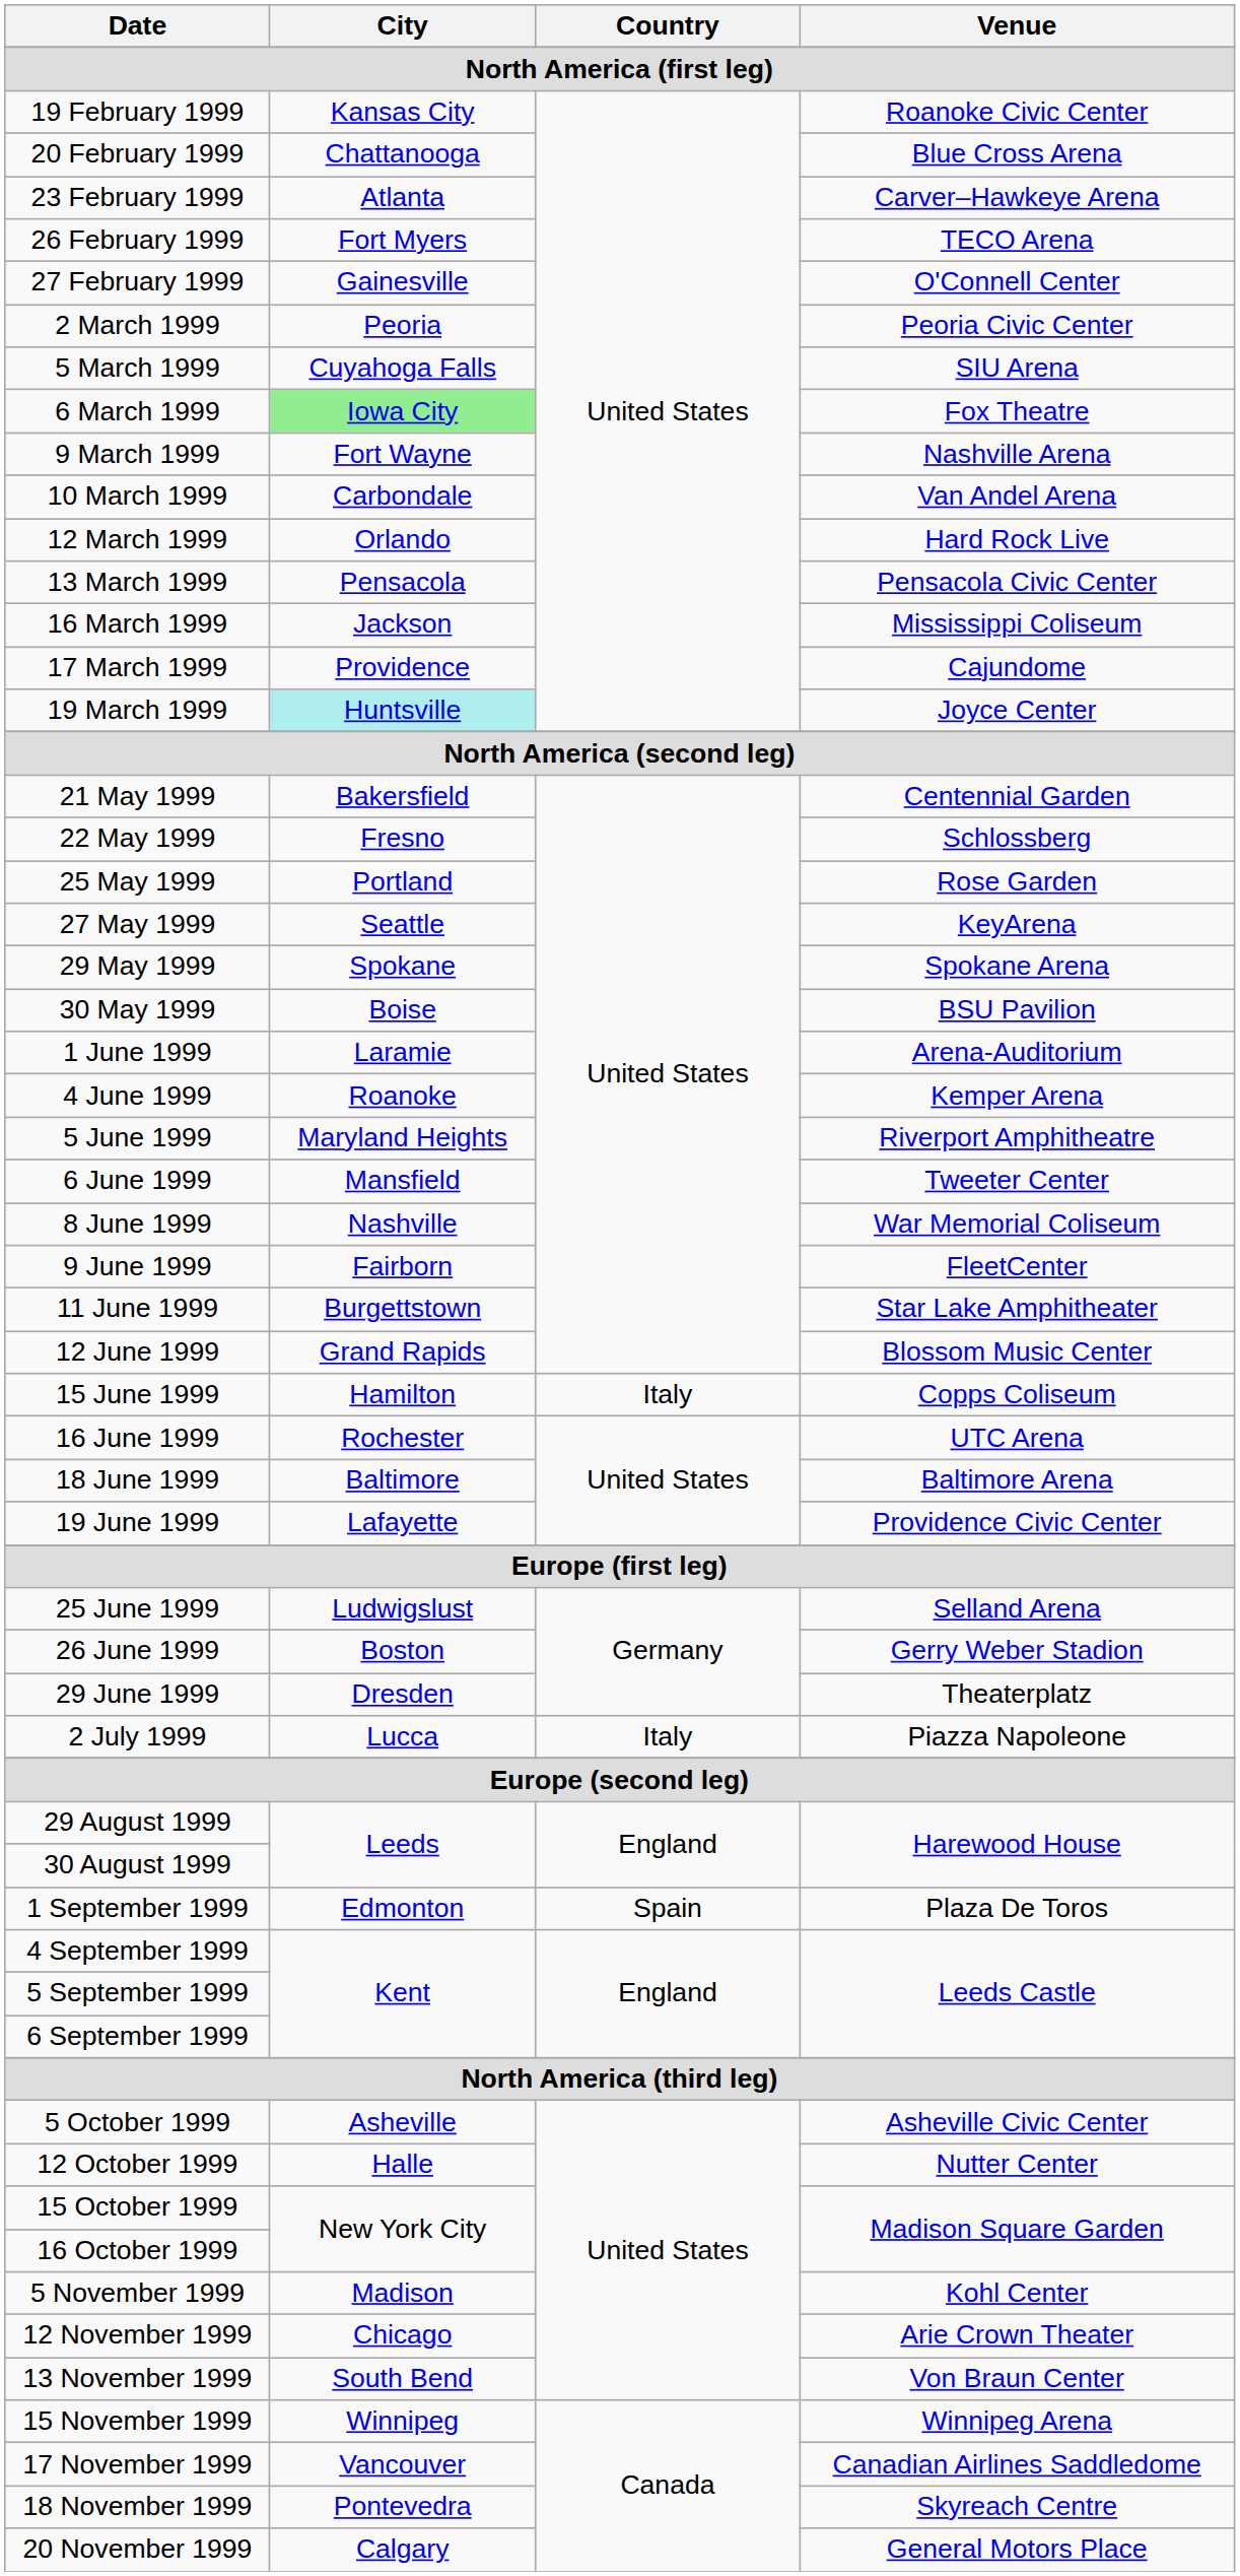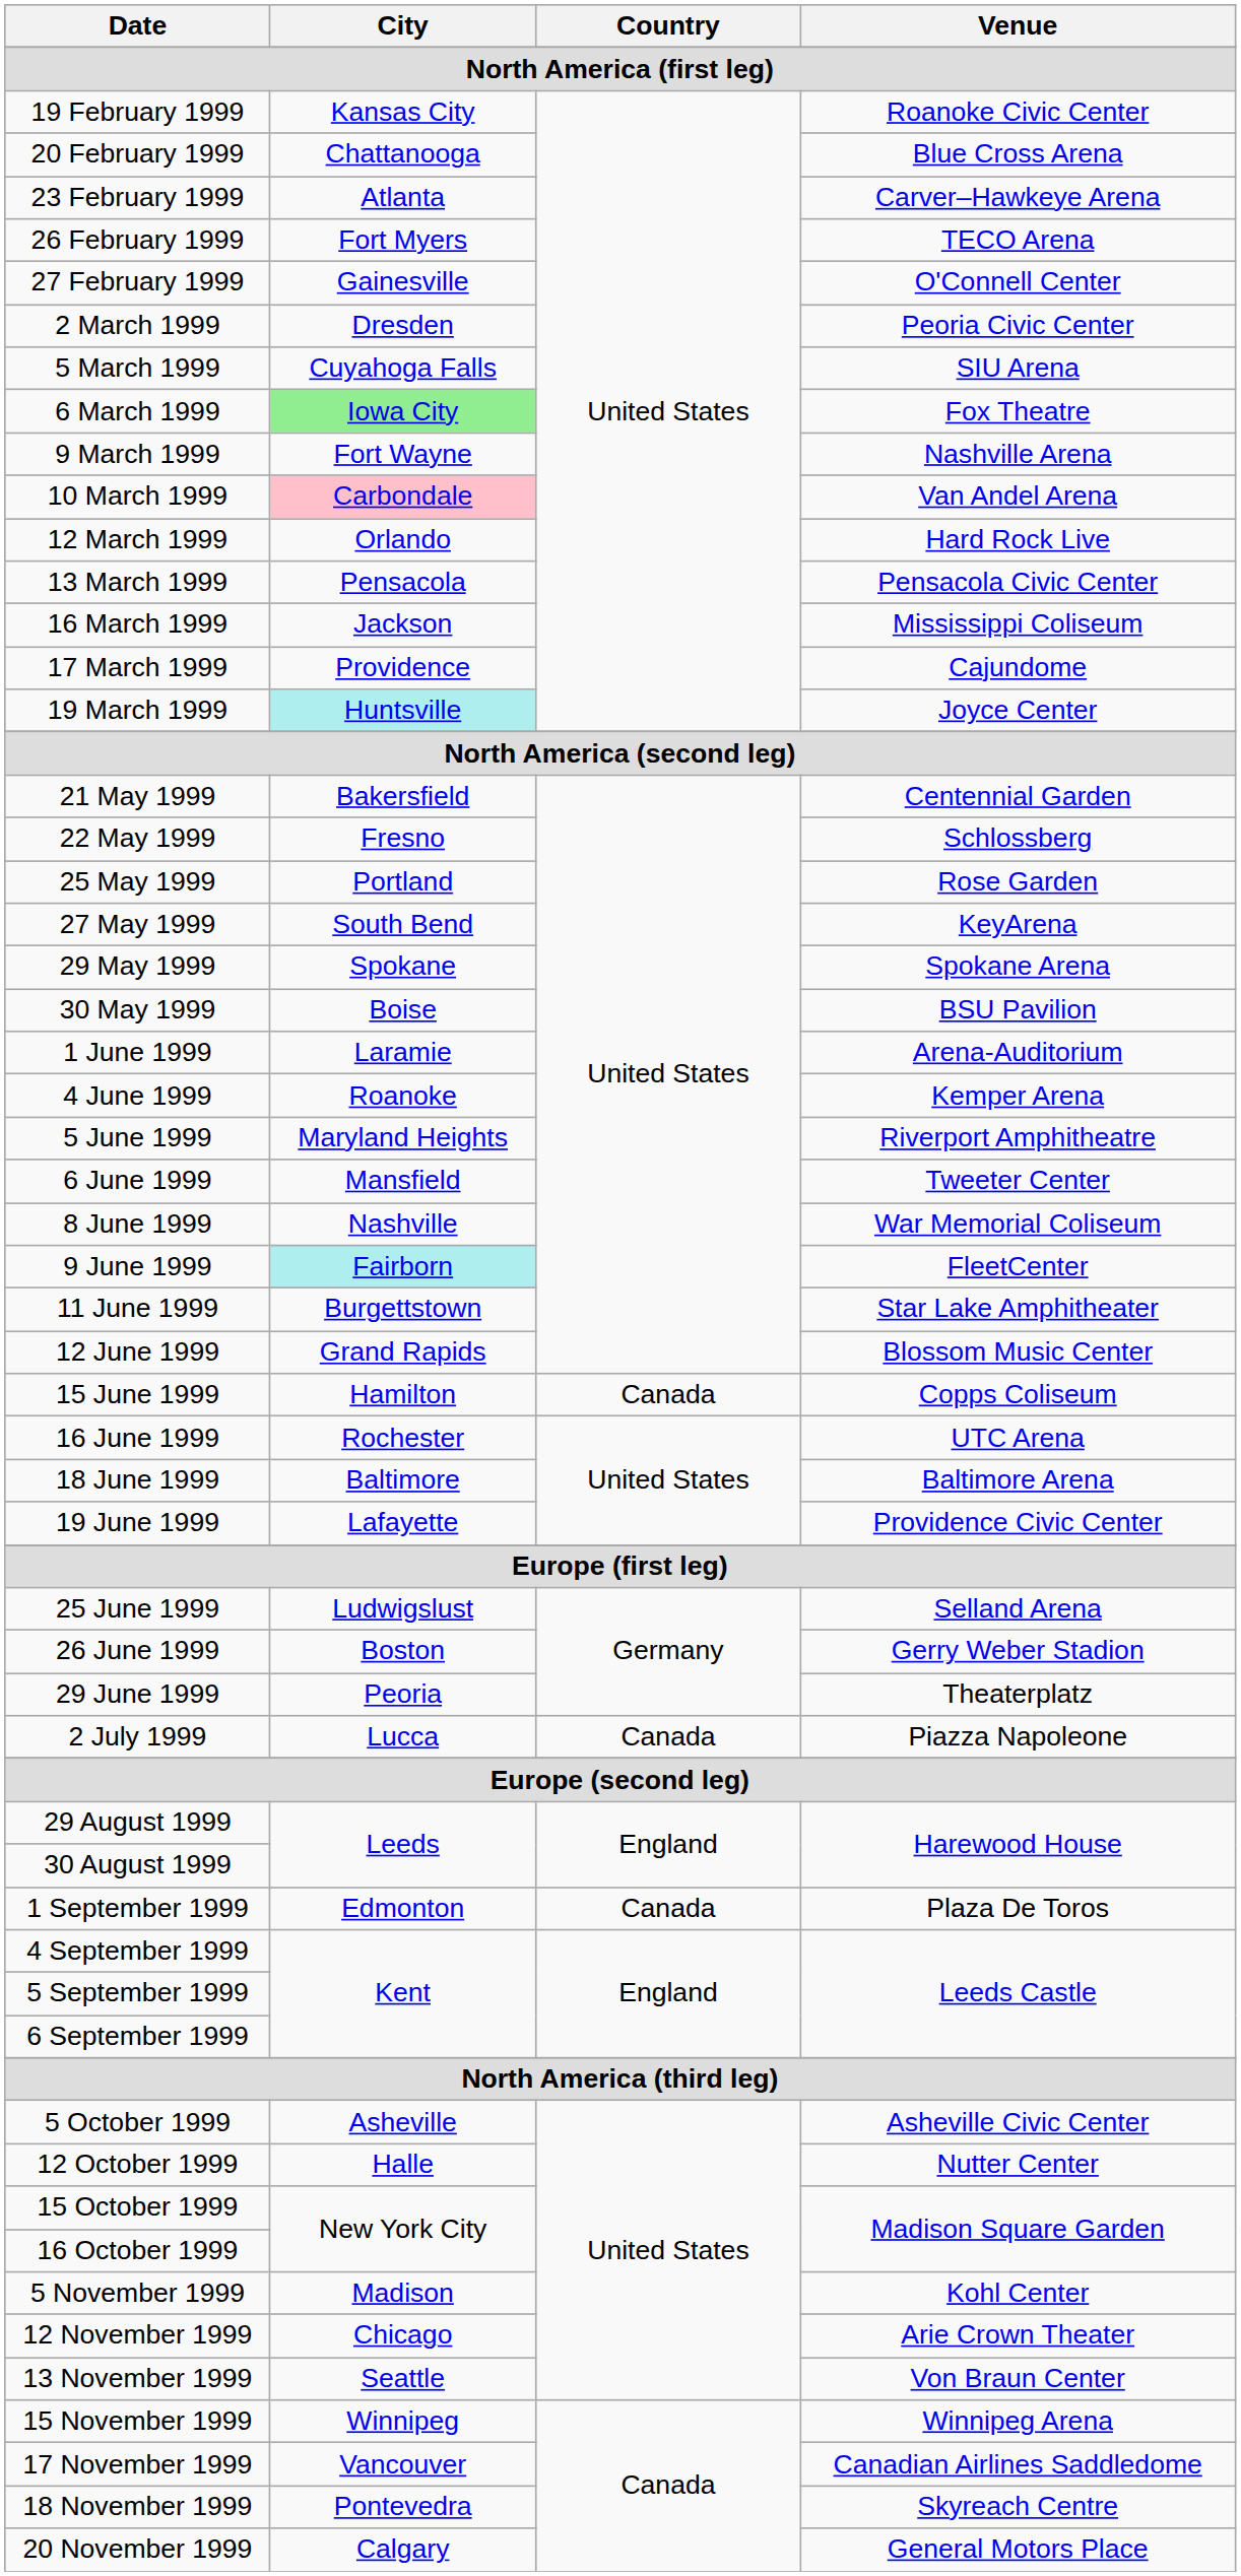2 March 1999 | City: Peoria -> Dresden
10 March 1999 | City: no background -> pink background
27 May 1999 | City: Seattle -> South Bend
9 June 1999 | City: no background -> paleturquoise background
15 June 1999 | Country: Italy -> Canada
29 June 1999 | City: Dresden -> Peoria
2 July 1999 | Country: Italy -> Canada
1 September 1999 | Country: Spain -> Canada
13 November 1999 | City: South Bend -> Seattle
